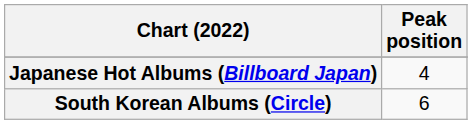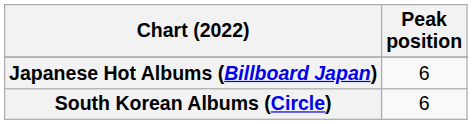Japanese Hot Albums (Billboard Japan) | Peak position: 4 -> 6
